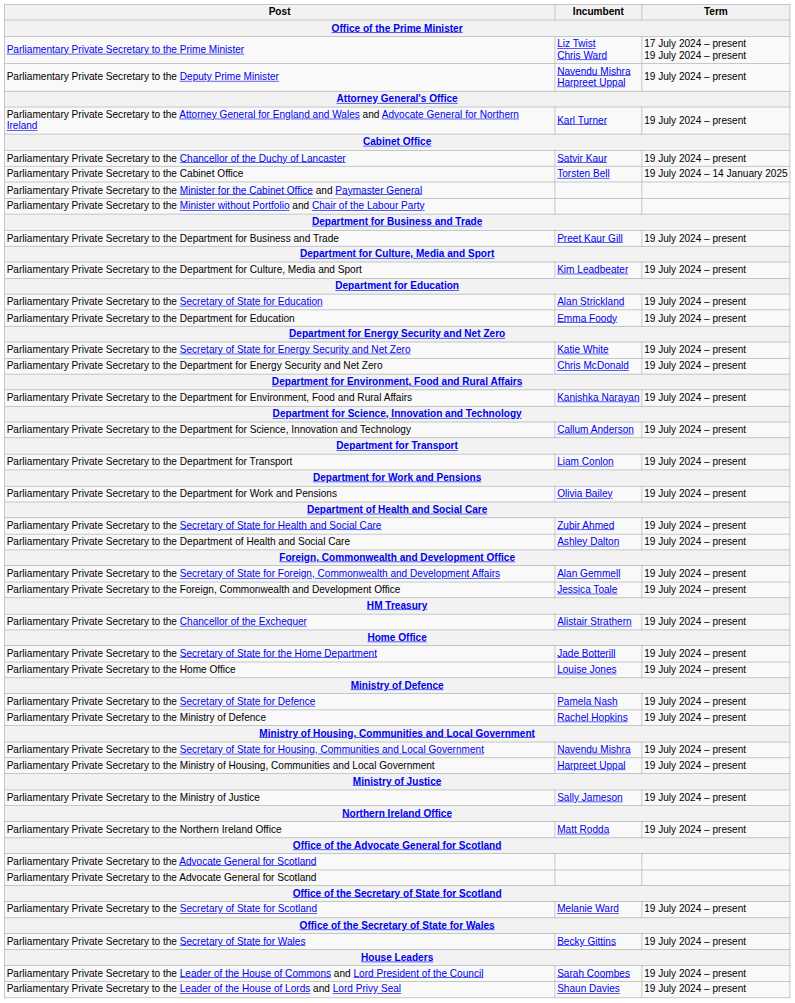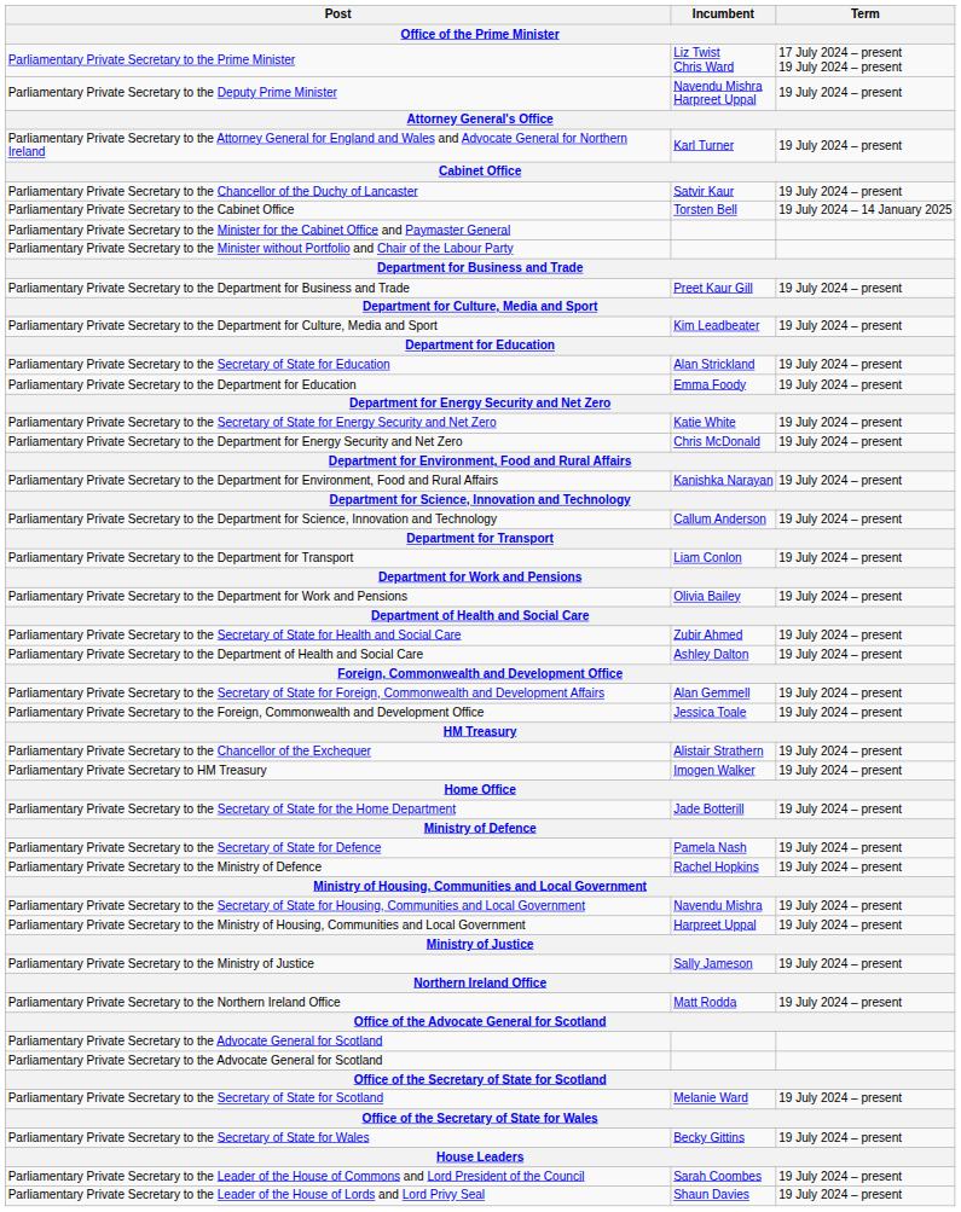+ row: Parliamentary Private Secretary to HM Treasury | Imogen Walker | 19 July 2024 – present
- row: Parliamentary Private Secretary to the Home Office | Louise Jones | 19 July 2024 – present
